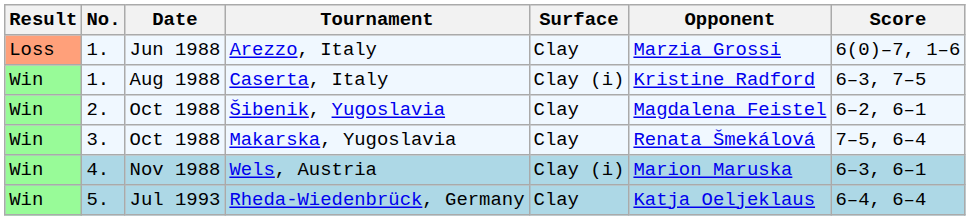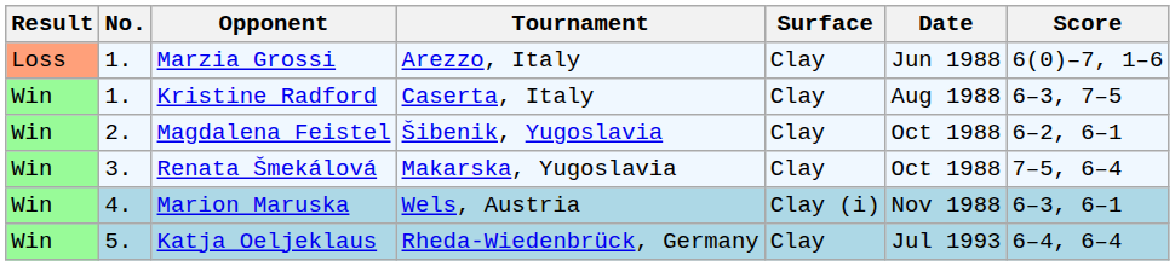columns swapped: Date <-> Opponent
Caserta, Italy | Surface: Clay (i) -> Clay
